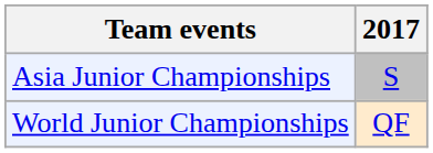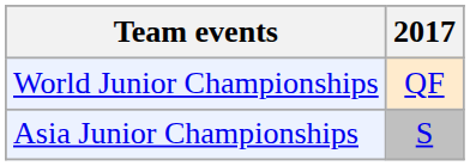rows swapped: Asia Junior Championships <-> World Junior Championships
